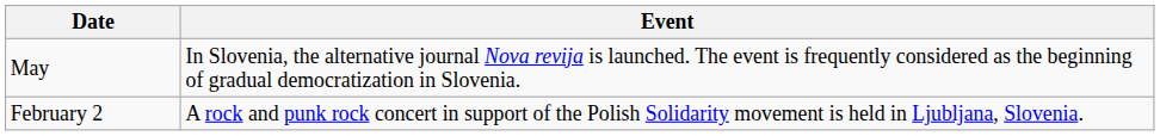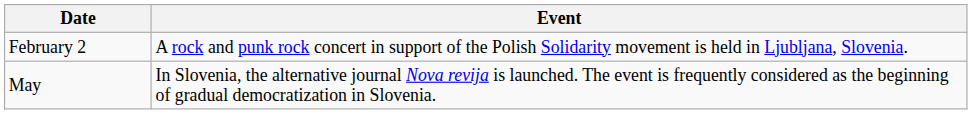rows swapped: February 2 <-> May
